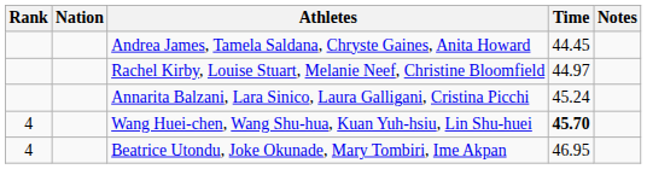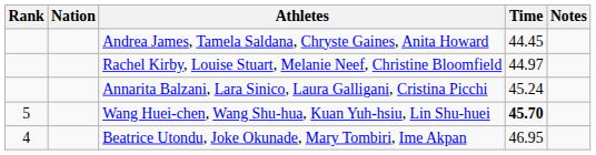Wang Huei-chen, Wang Shu-hua, Kuan Yuh-hsiu, Lin Shu-huei | Rank: 4 -> 5
